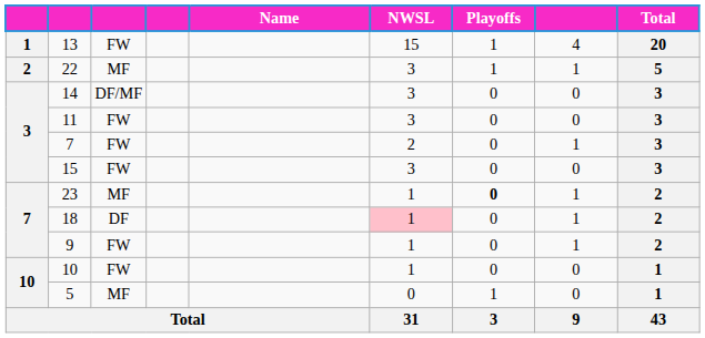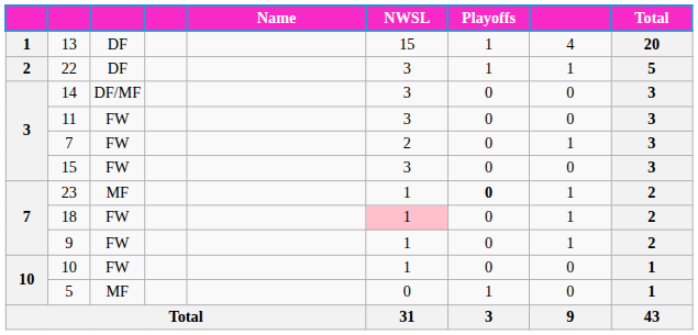13 | column 3: FW -> DF
22 | column 3: MF -> DF
18 | column 3: DF -> FW
